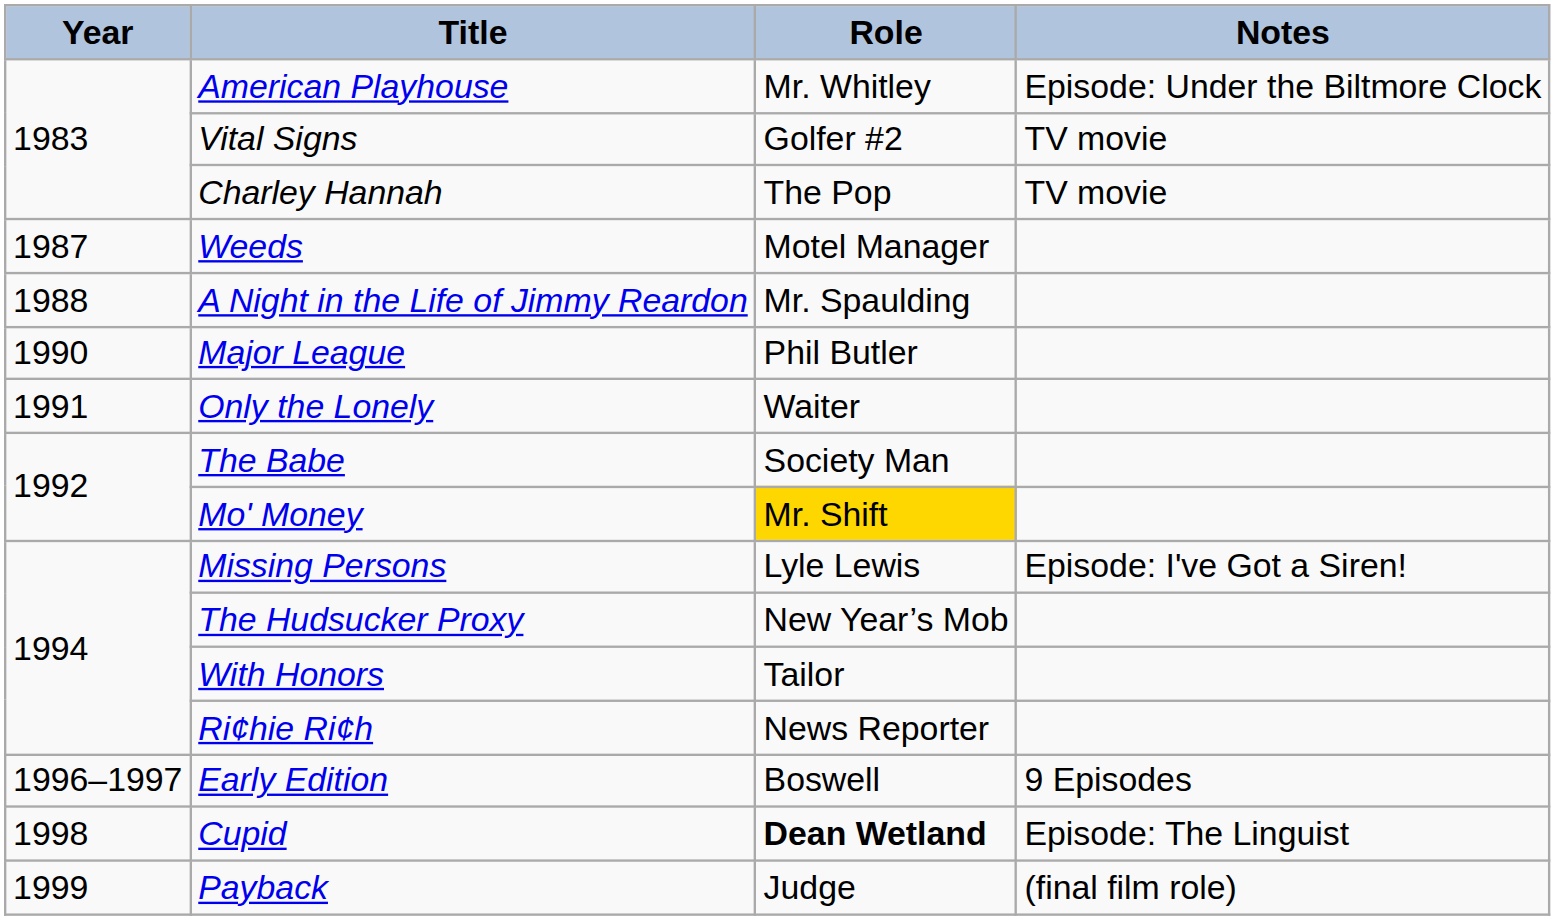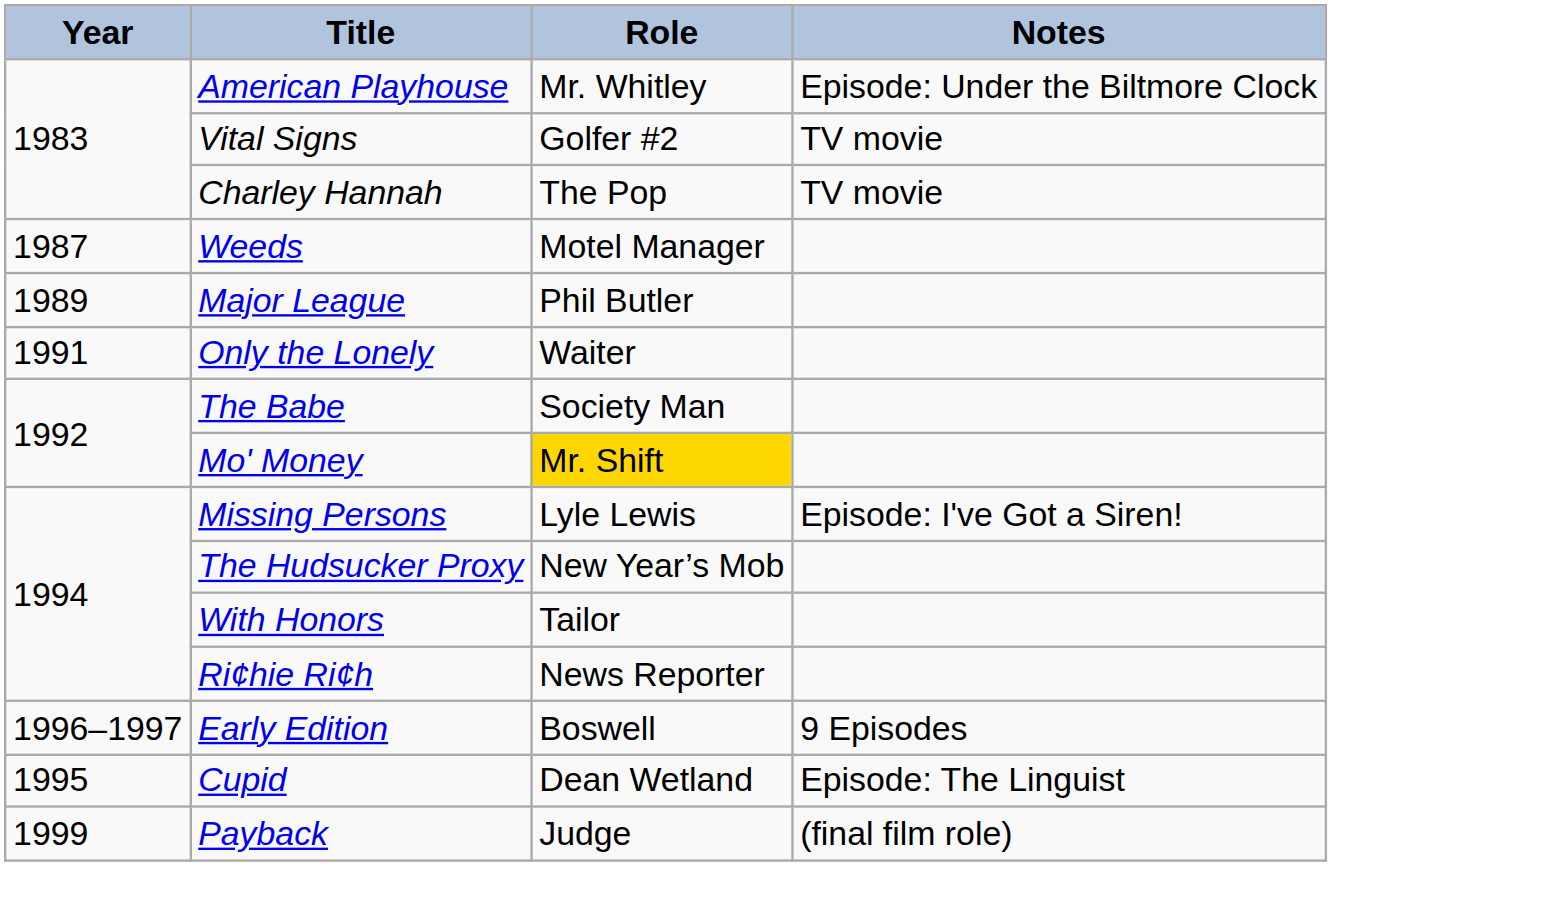- row: 1988 | A Night in the Life of Jimmy Reardon | Mr. Spaulding
Major League | Year: 1990 -> 1989
Cupid | Year: 1998 -> 1995
Cupid | Role: bold -> normal
